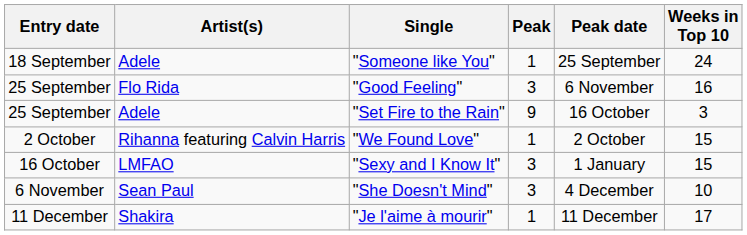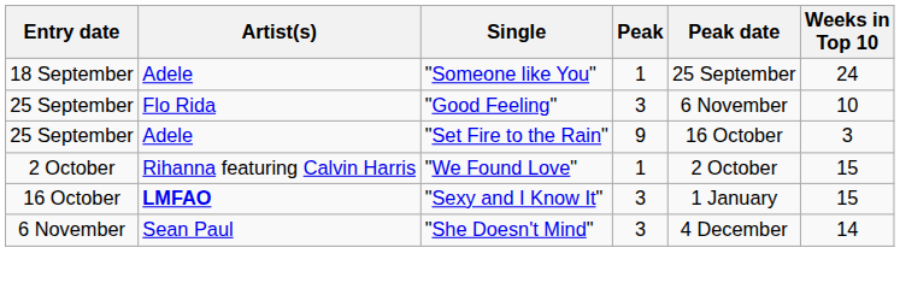"Good Feeling" | Weeks in Top 10: 16 -> 10
"Sexy and I Know It" | Artist(s): normal -> bold
"She Doesn't Mind" | Weeks in Top 10: 10 -> 14
- row: 11 December | Shakira | "Je l'aime à mourir" | 1 | 11 December | 17
